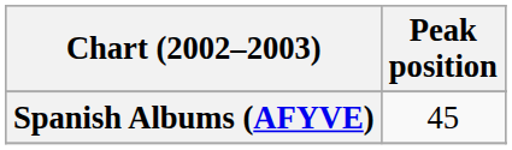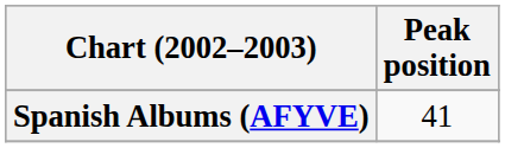Spanish Albums (AFYVE) | Peak position: 45 -> 41
